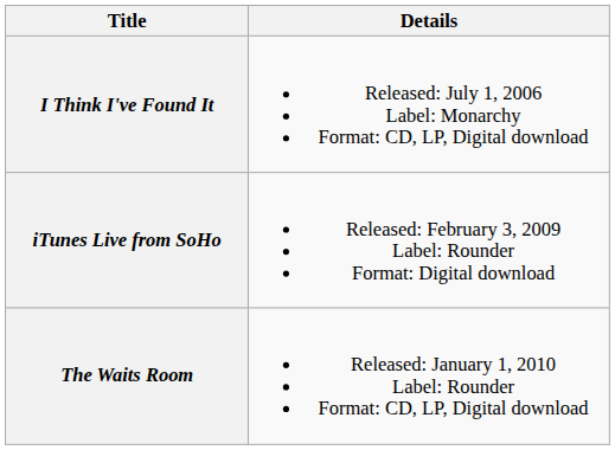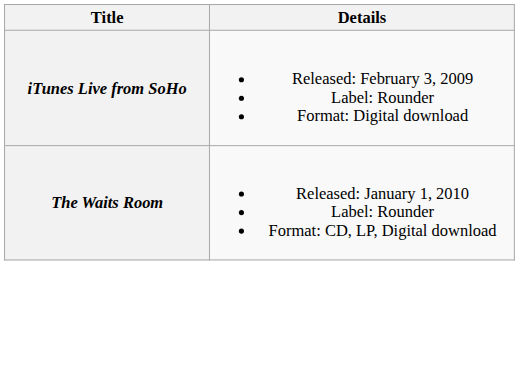- row: I Think I've Found It | Released: July 1, 2006 Label: Monarchy Format: CD, LP, Digital download
